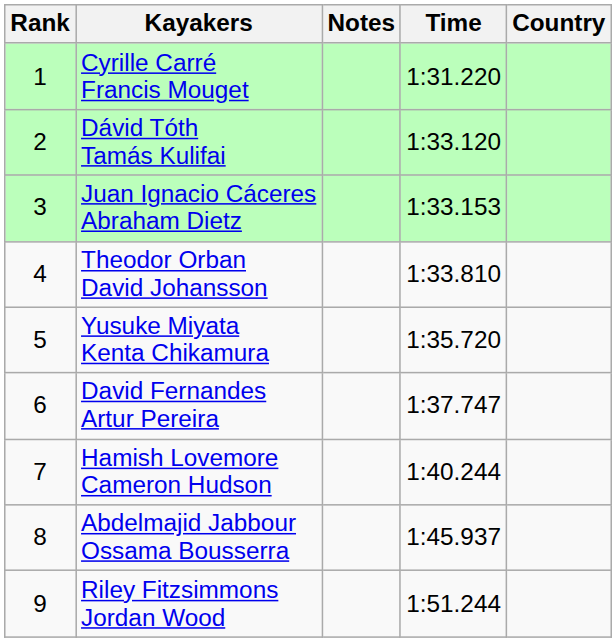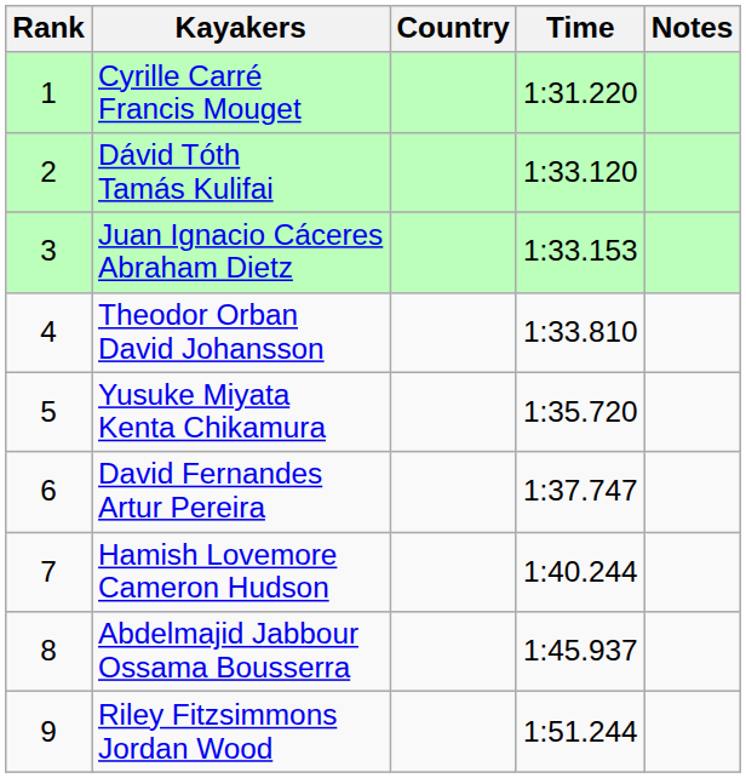columns swapped: Country <-> Notes
